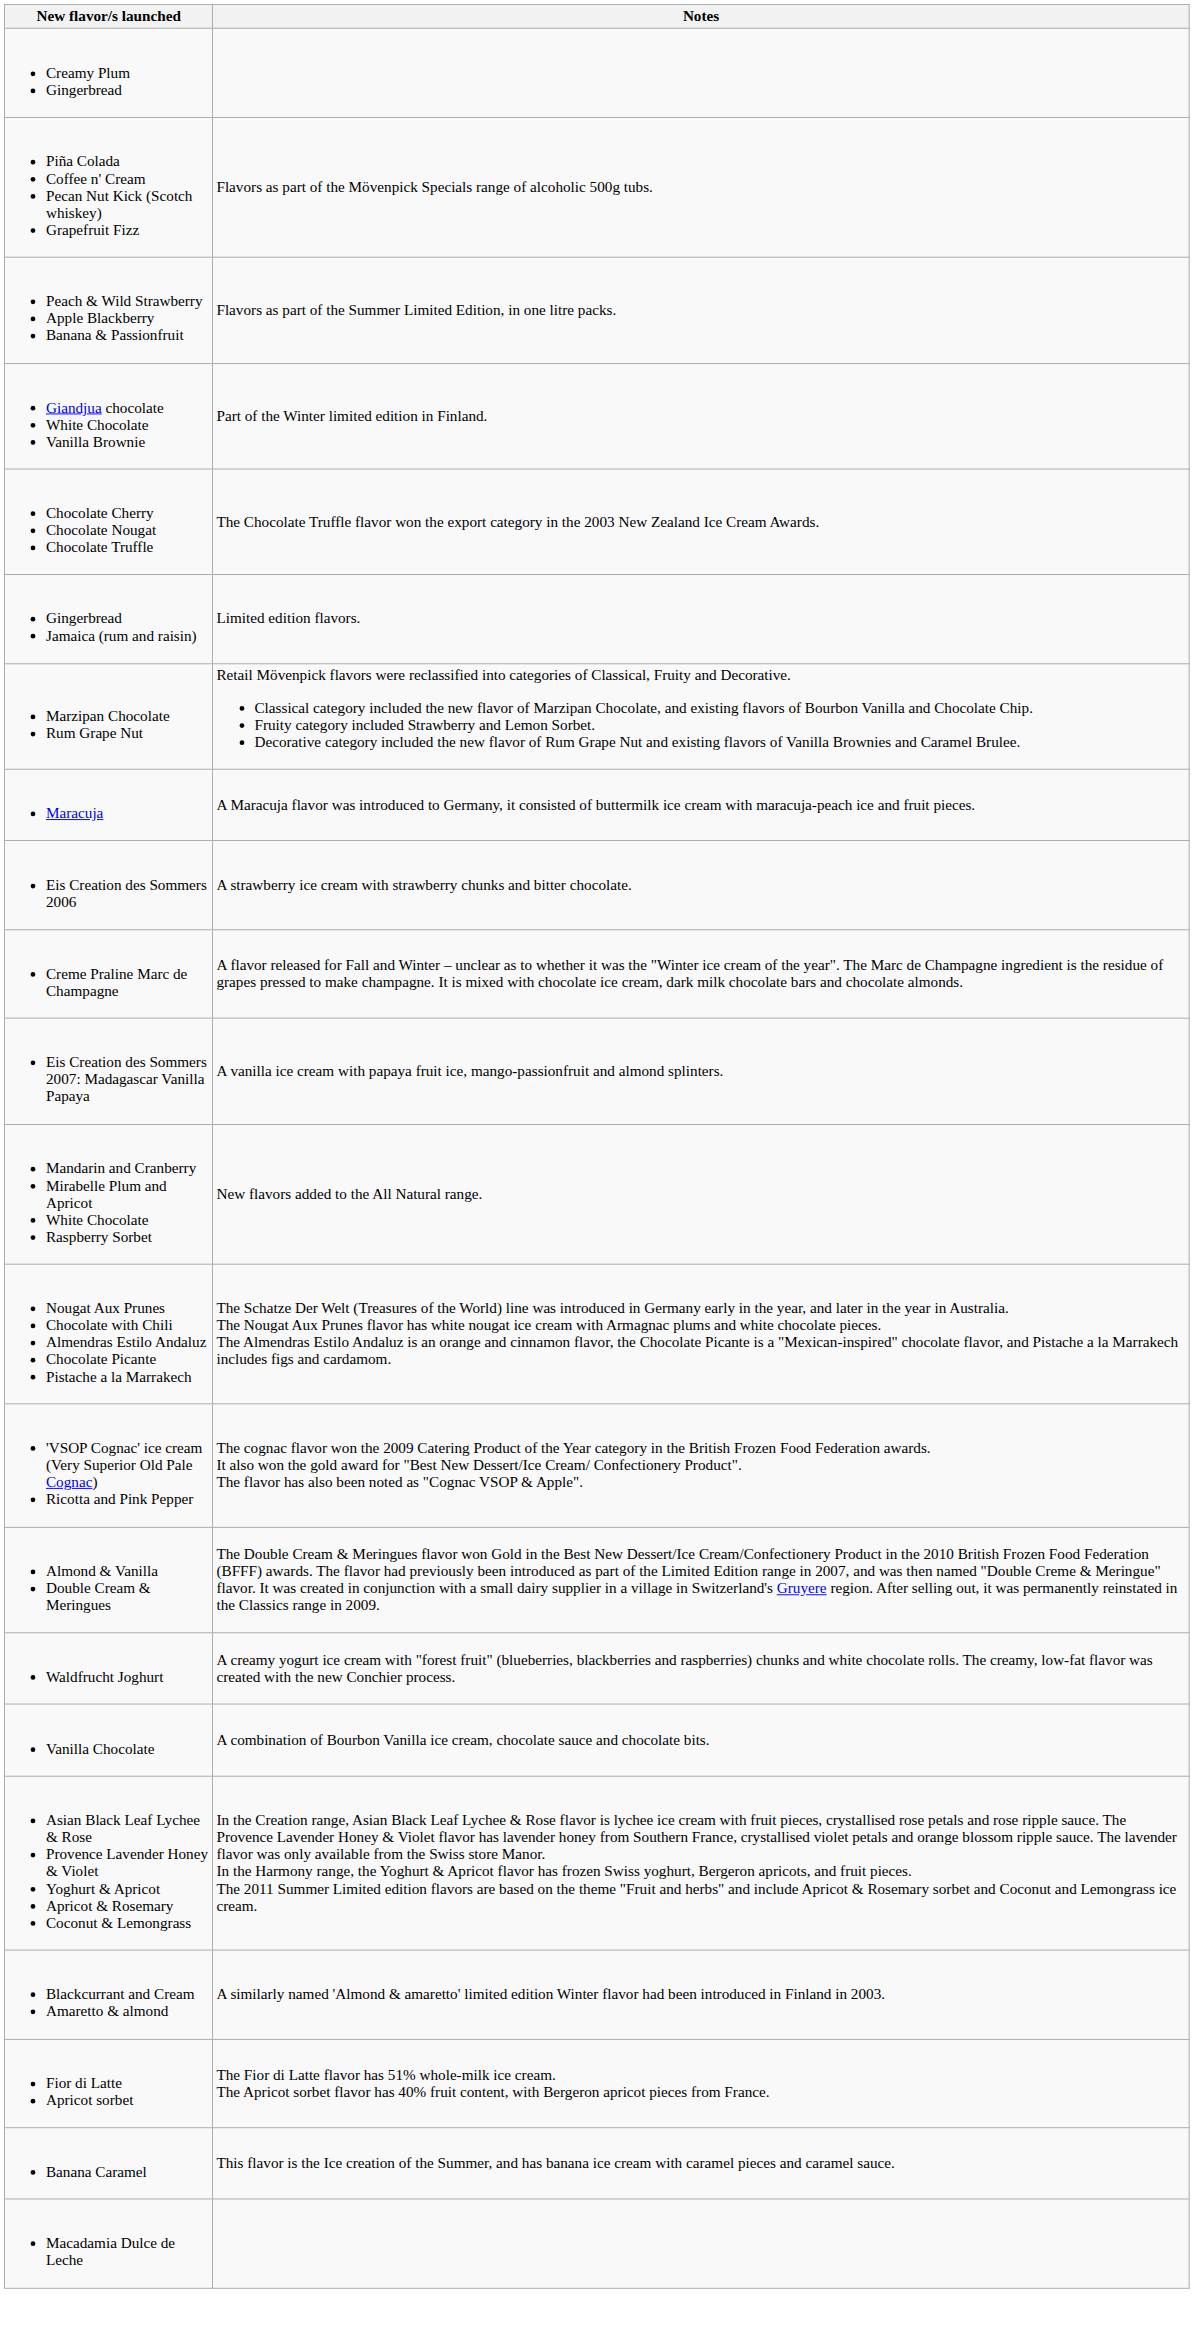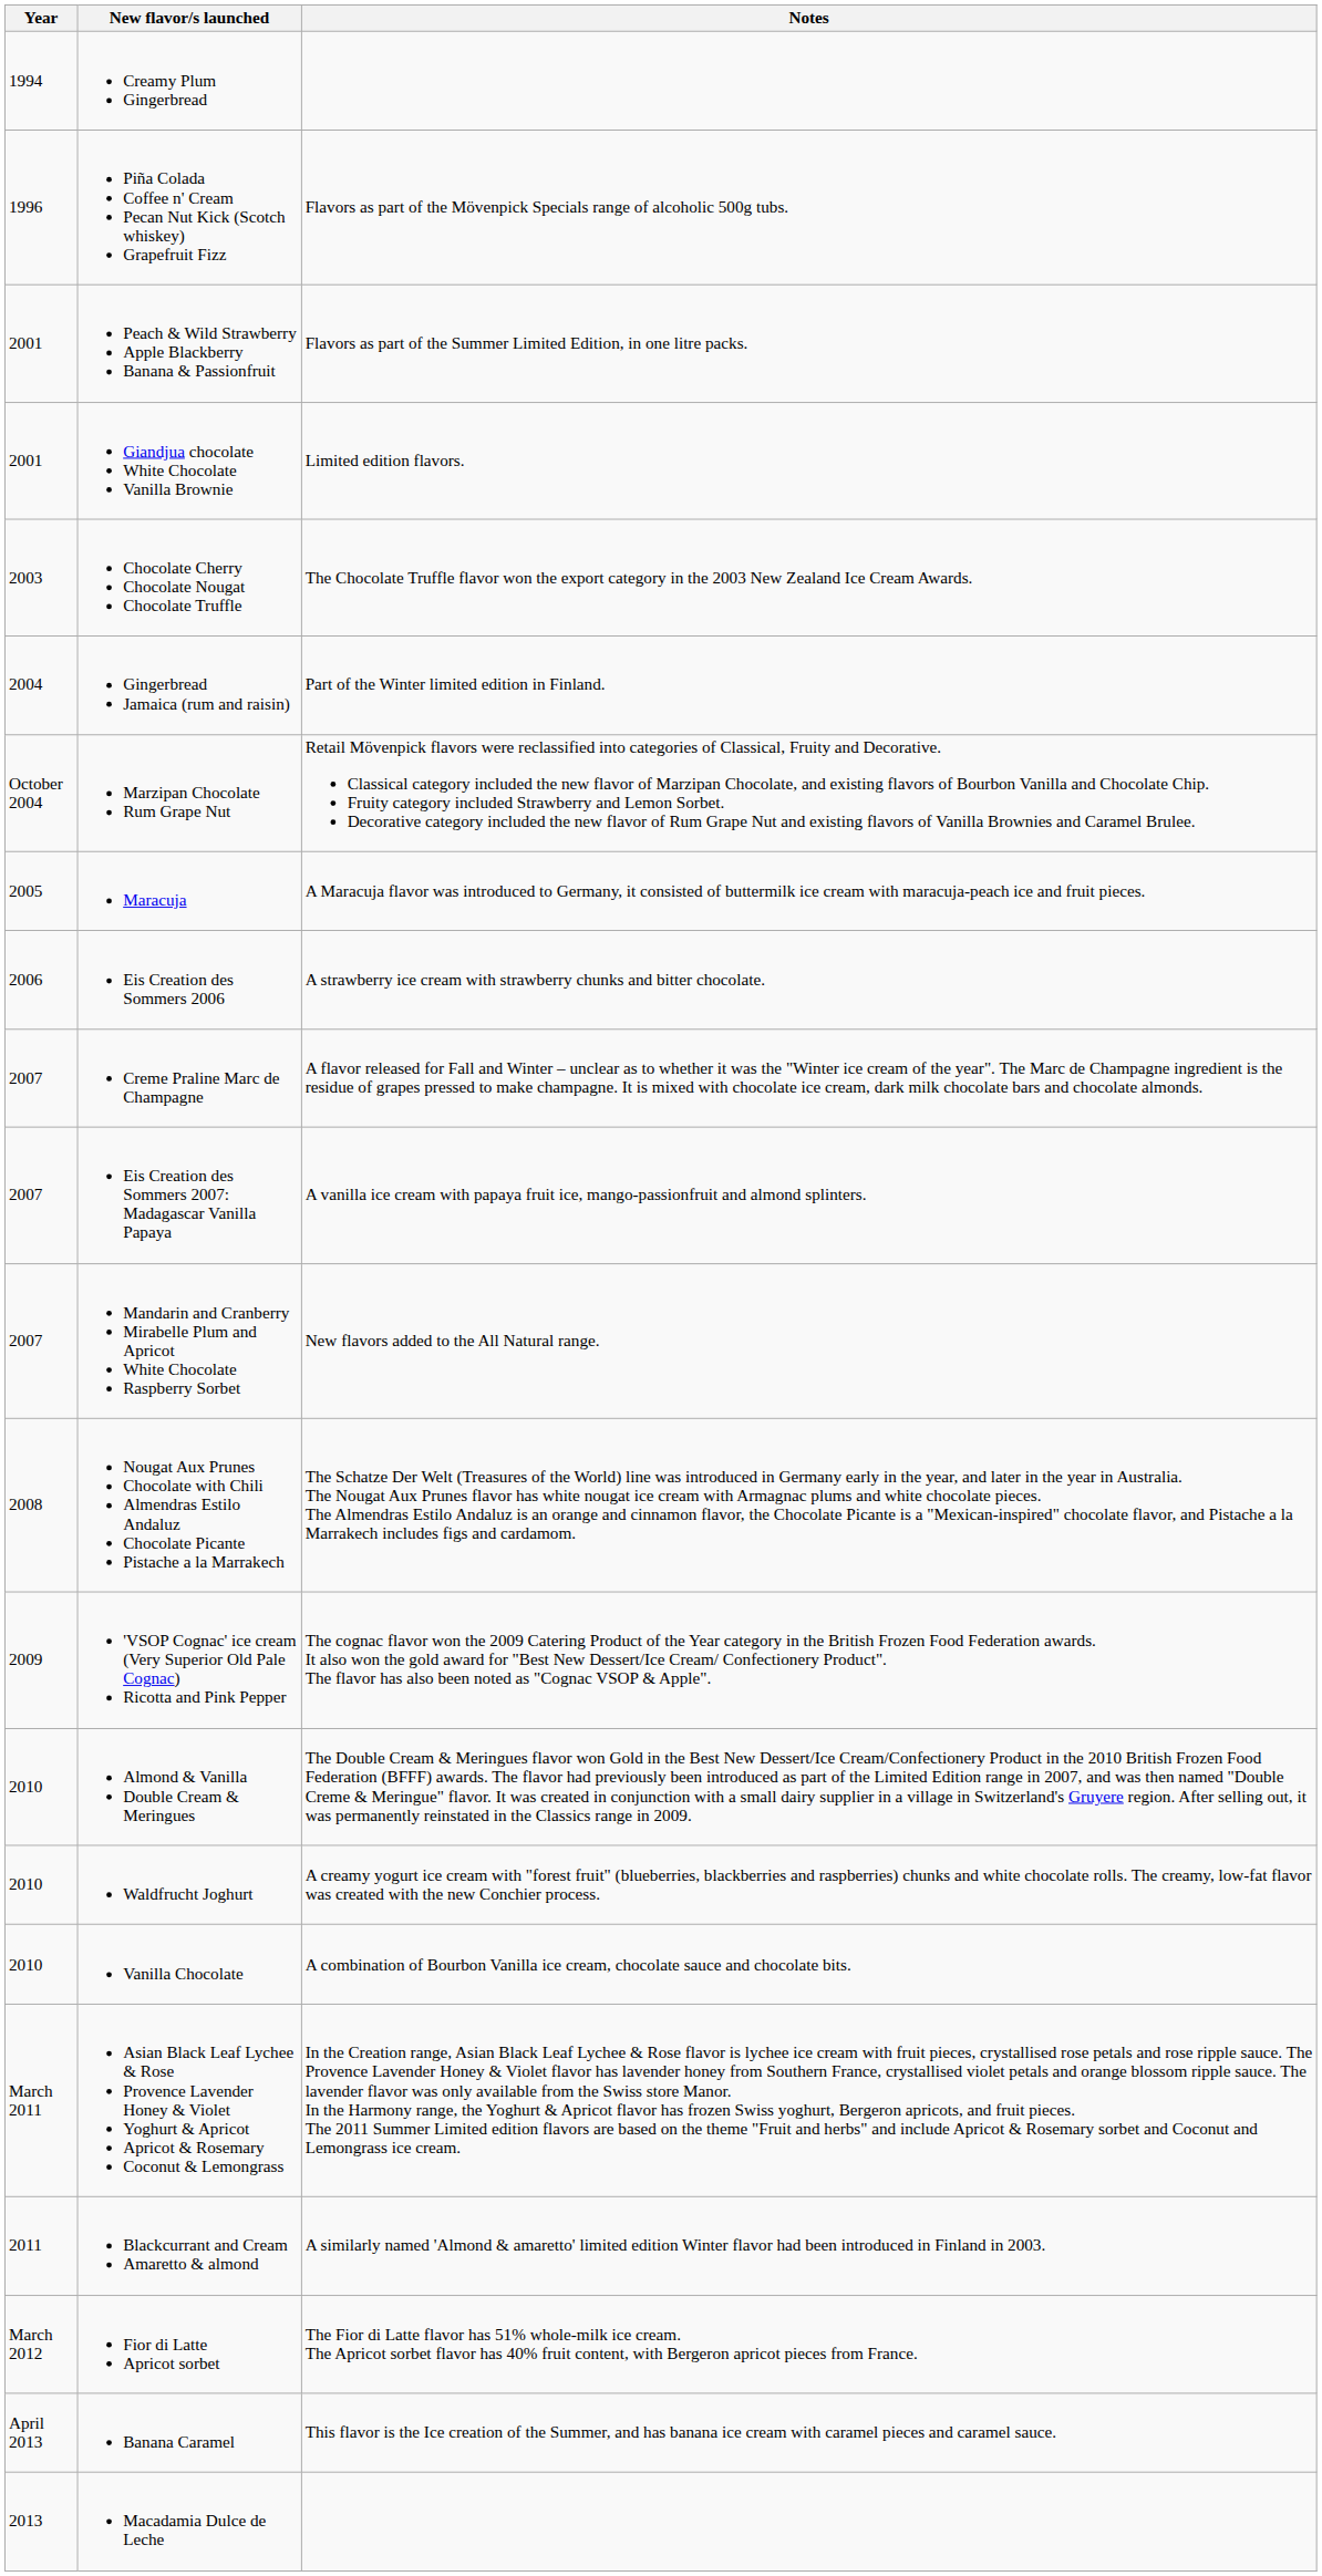+ column: Year | 1994 | 1996 | 2001 | 2001 | 2003 | 2004 | October 2004 | 2005 | 2006 | 2007 | 2007 | 2007 | 2008 | 2009 | 2010 | 2010 | 2010 | March 2011 | 2011 | March 2012 | April 2013 | 2013
Giandjua chocolate White Chocolate Vanilla Brownie | Notes: Part of the Winter limited edition in Finland. -> Limited edition flavors.
Gingerbread Jamaica (rum and raisin) | Notes: Limited edition flavors. -> Part of the Winter limited edition in Finland.
